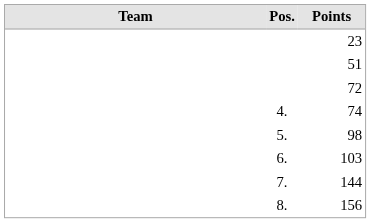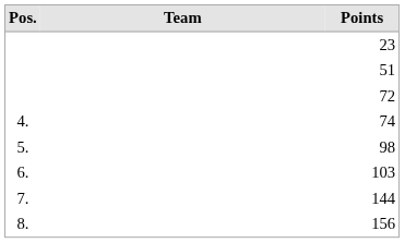columns swapped: Pos. <-> Team
